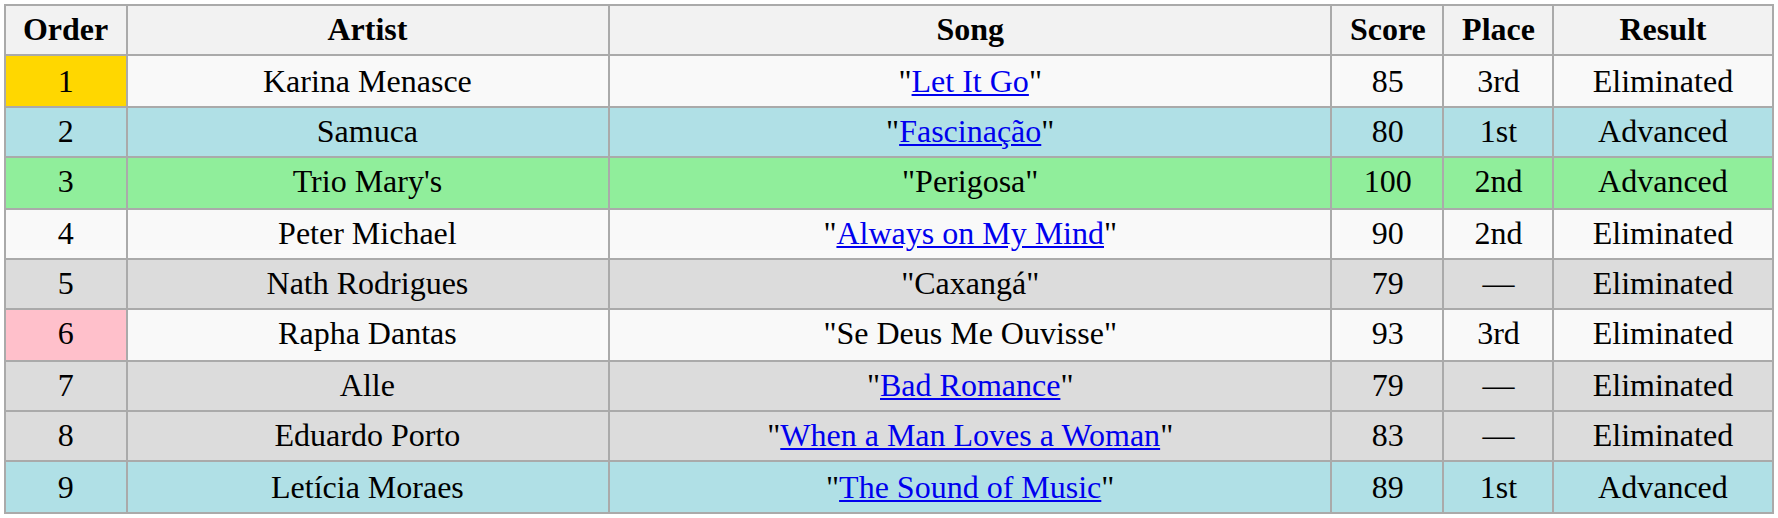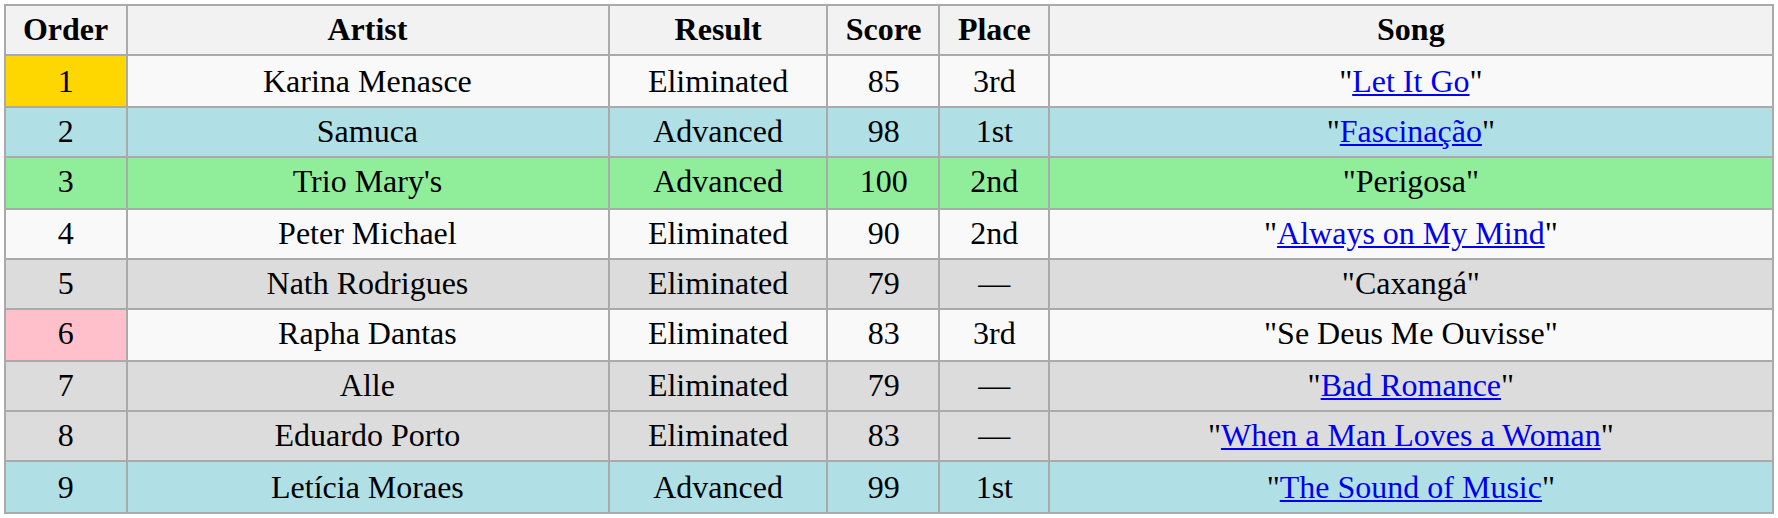columns swapped: Song <-> Result
Samuca | Score: 80 -> 98
Rapha Dantas | Score: 93 -> 83
Letícia Moraes | Score: 89 -> 99
